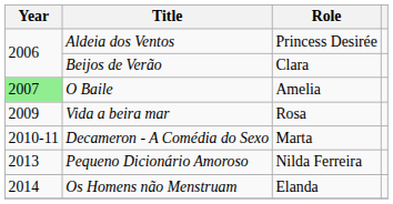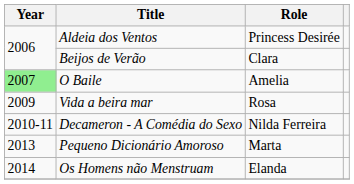Decameron - A Comédia do Sexo | Role: Marta -> Nilda Ferreira
Pequeno Dicionário Amoroso | Role: Nilda Ferreira -> Marta
